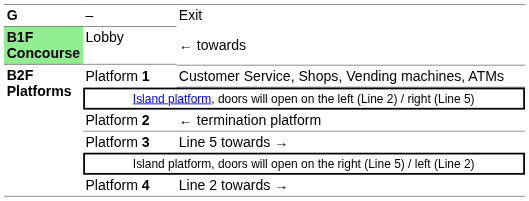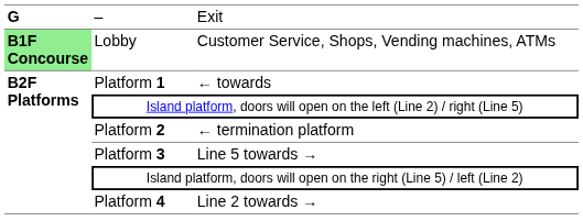Lobby | column 3: ← towards -> Customer Service, Shops, Vending machines, ATMs
Platform 1 | column 3: Customer Service, Shops, Vending machines, ATMs -> ← towards
